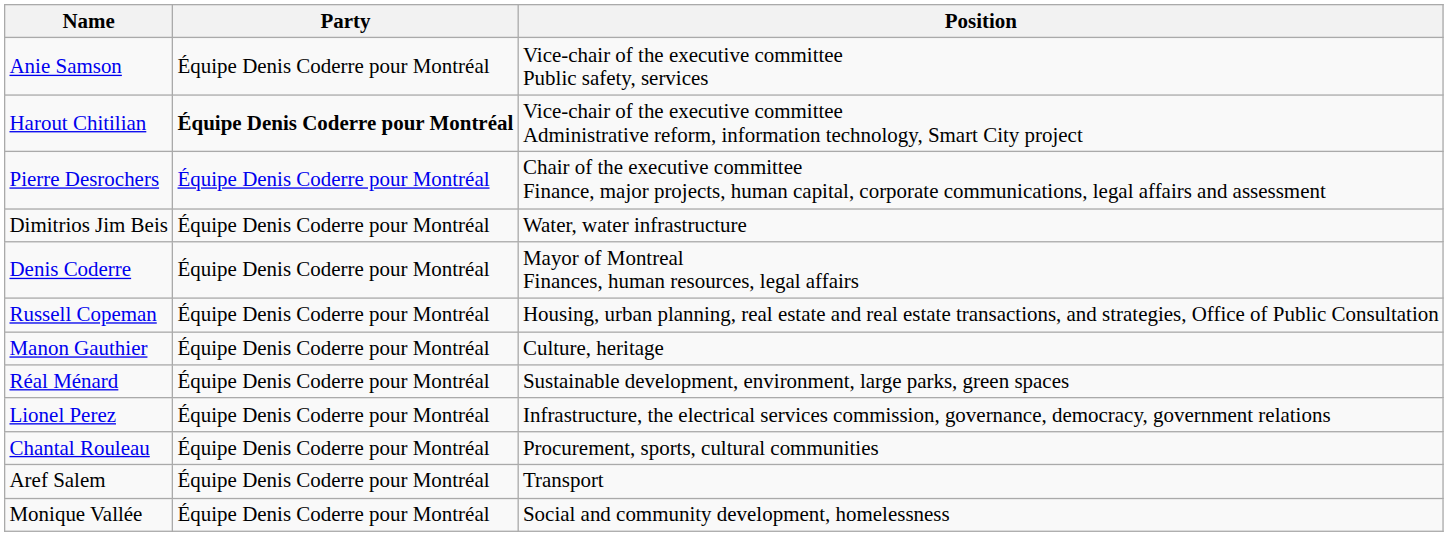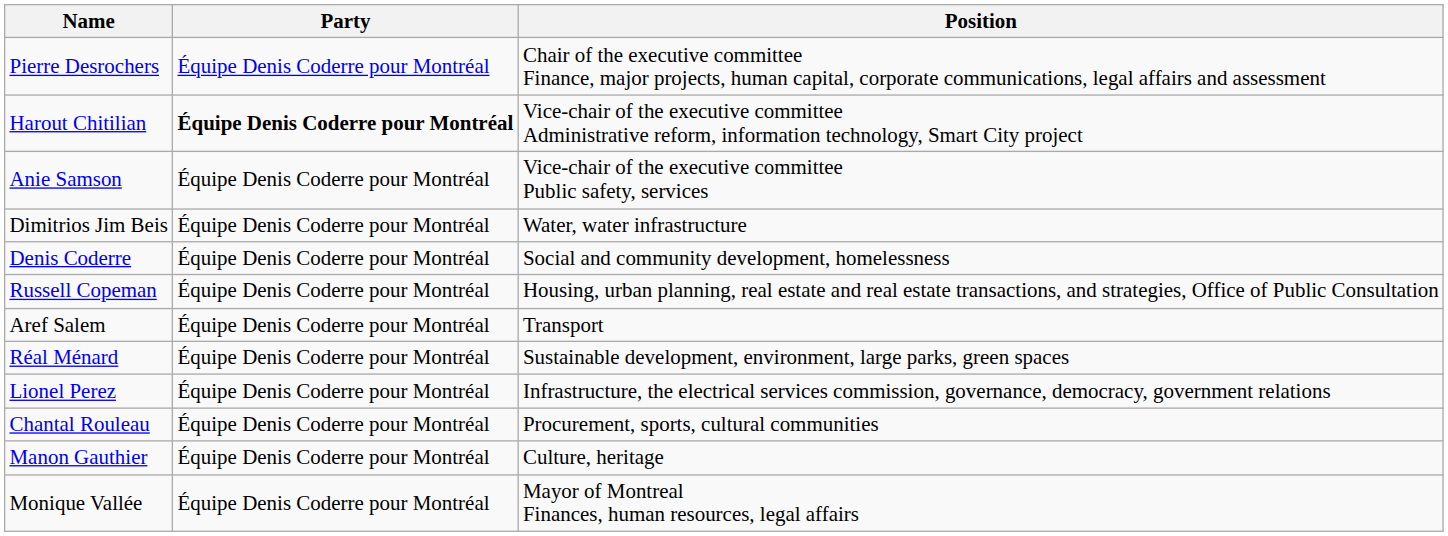rows swapped: Pierre Desrochers <-> Anie Samson
Denis Coderre | Position: Mayor of Montreal Finances, human resources, legal affairs -> Social and community development, homelessness
rows swapped: Manon Gauthier <-> Aref Salem
Monique Vallée | Position: Social and community development, homelessness -> Mayor of Montreal Finances, human resources, legal affairs
